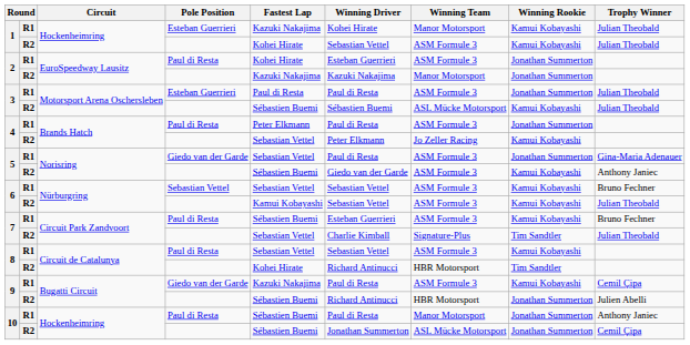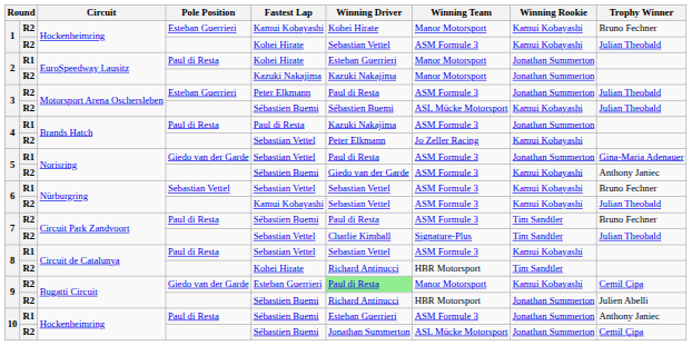1 / Esteban Guerrieri | column 2: R1 -> R2
1 / Esteban Guerrieri | Fastest Lap: Kazuki Nakajima -> Kamui Kobayashi
1 / Esteban Guerrieri | Trophy Winner: Julian Theobald -> Bruno Fechner
2 / Paul di Resta | Winning Team: ASM Formule 3 -> Manor Motorsport
3 / Esteban Guerrieri | column 2: R1 -> R2
3 / Esteban Guerrieri | Fastest Lap: Paul di Resta -> Peter Elkmann
4 / Paul di Resta | Fastest Lap: Peter Elkmann -> Paul di Resta
4 / Paul di Resta | Winning Driver: Paul di Resta -> Kazuki Nakajima
7 / Paul di Resta | column 2: R1 -> R2
7 / Paul di Resta | Winning Driver: Esteban Guerrieri -> Paul di Resta
7 / Paul di Resta | Winning Rookie: Kamui Kobayashi -> Tim Sandtler
9 / Giedo van der Garde | column 2: R1 -> R2
9 / Giedo van der Garde | Fastest Lap: Kazuki Nakajima -> Esteban Guerrieri
9 / Giedo van der Garde | Winning Driver: no background -> lightgreen background
9 / Giedo van der Garde | Winning Team: ASM Formule 3 -> Manor Motorsport
10 / Paul di Resta | Winning Driver: Paul di Resta -> Esteban Guerrieri
10 / Paul di Resta | Winning Team: Manor Motorsport -> ASM Formule 3
